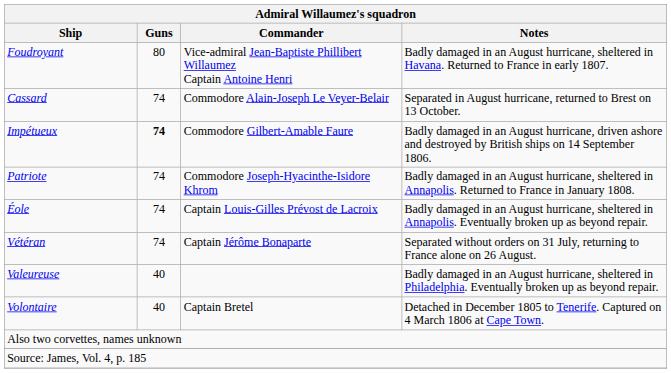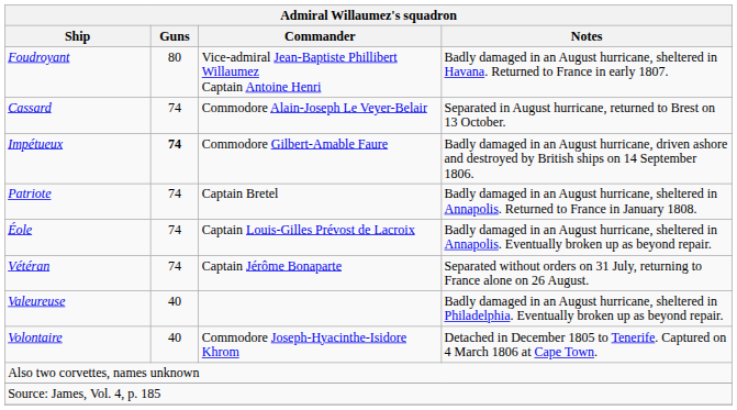Patriote | Commander: Commodore Joseph-Hyacinthe-Isidore Khrom -> Captain Bretel
Volontaire | Commander: Captain Bretel -> Commodore Joseph-Hyacinthe-Isidore Khrom
